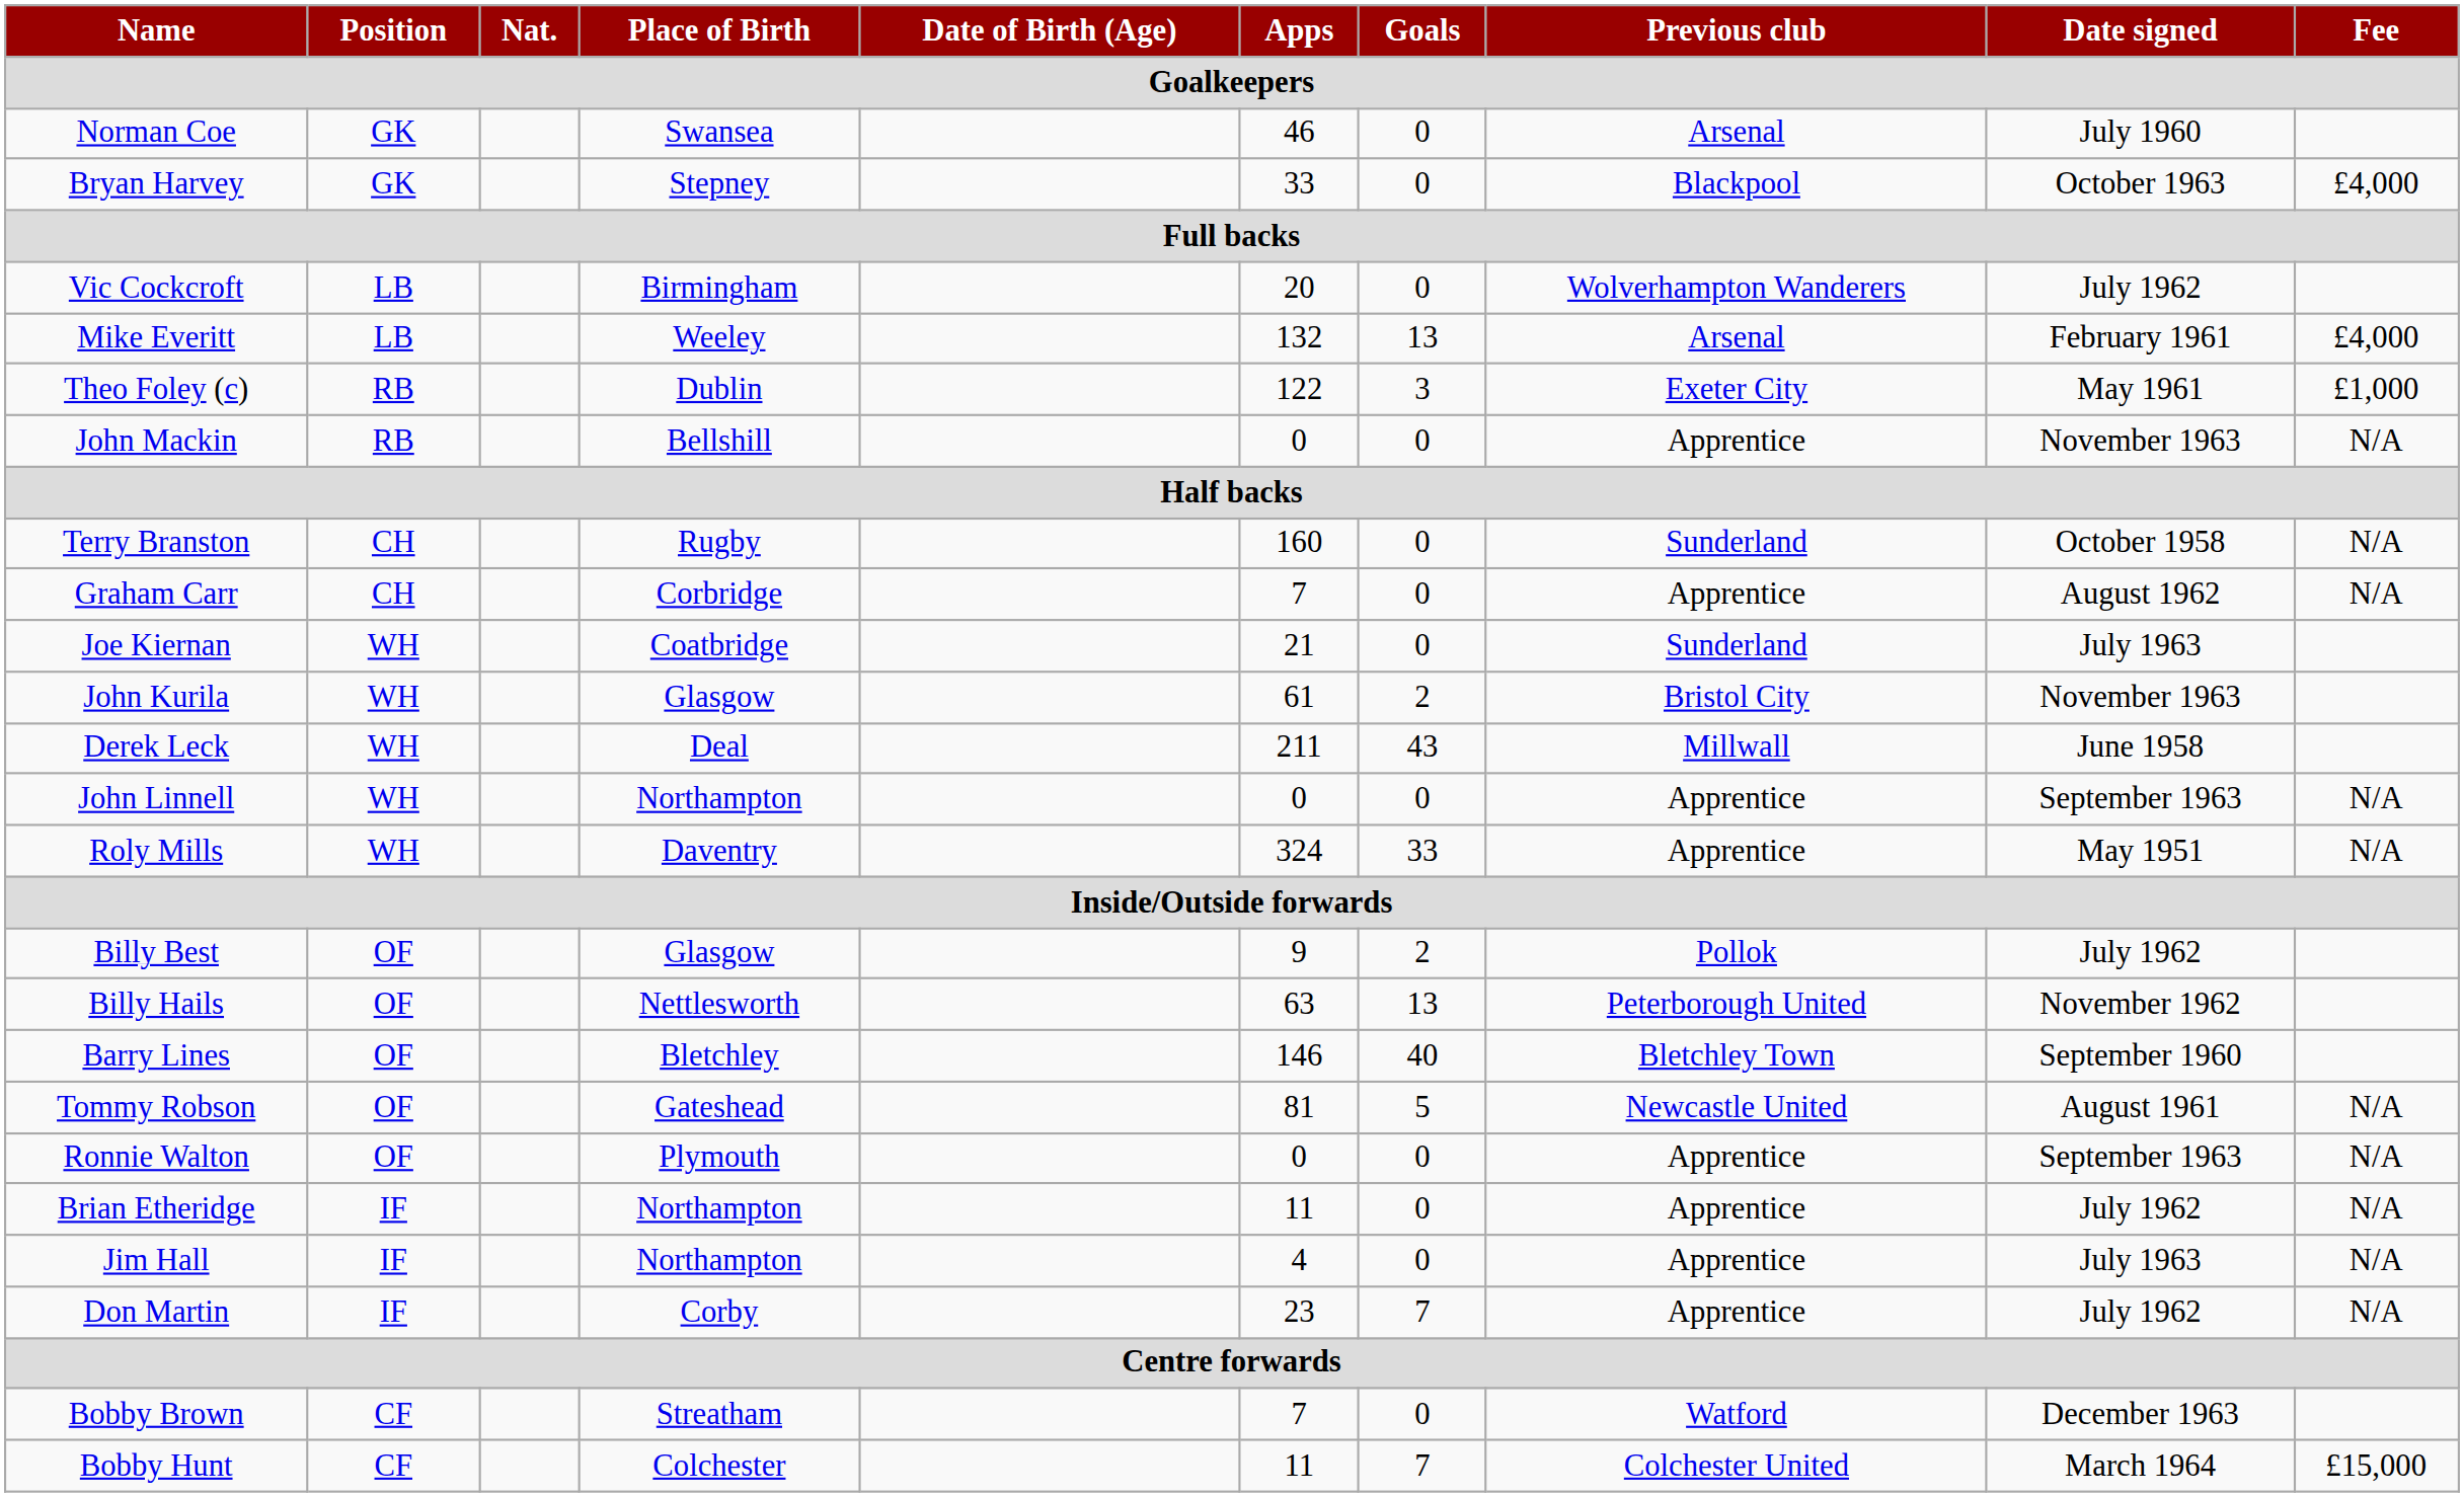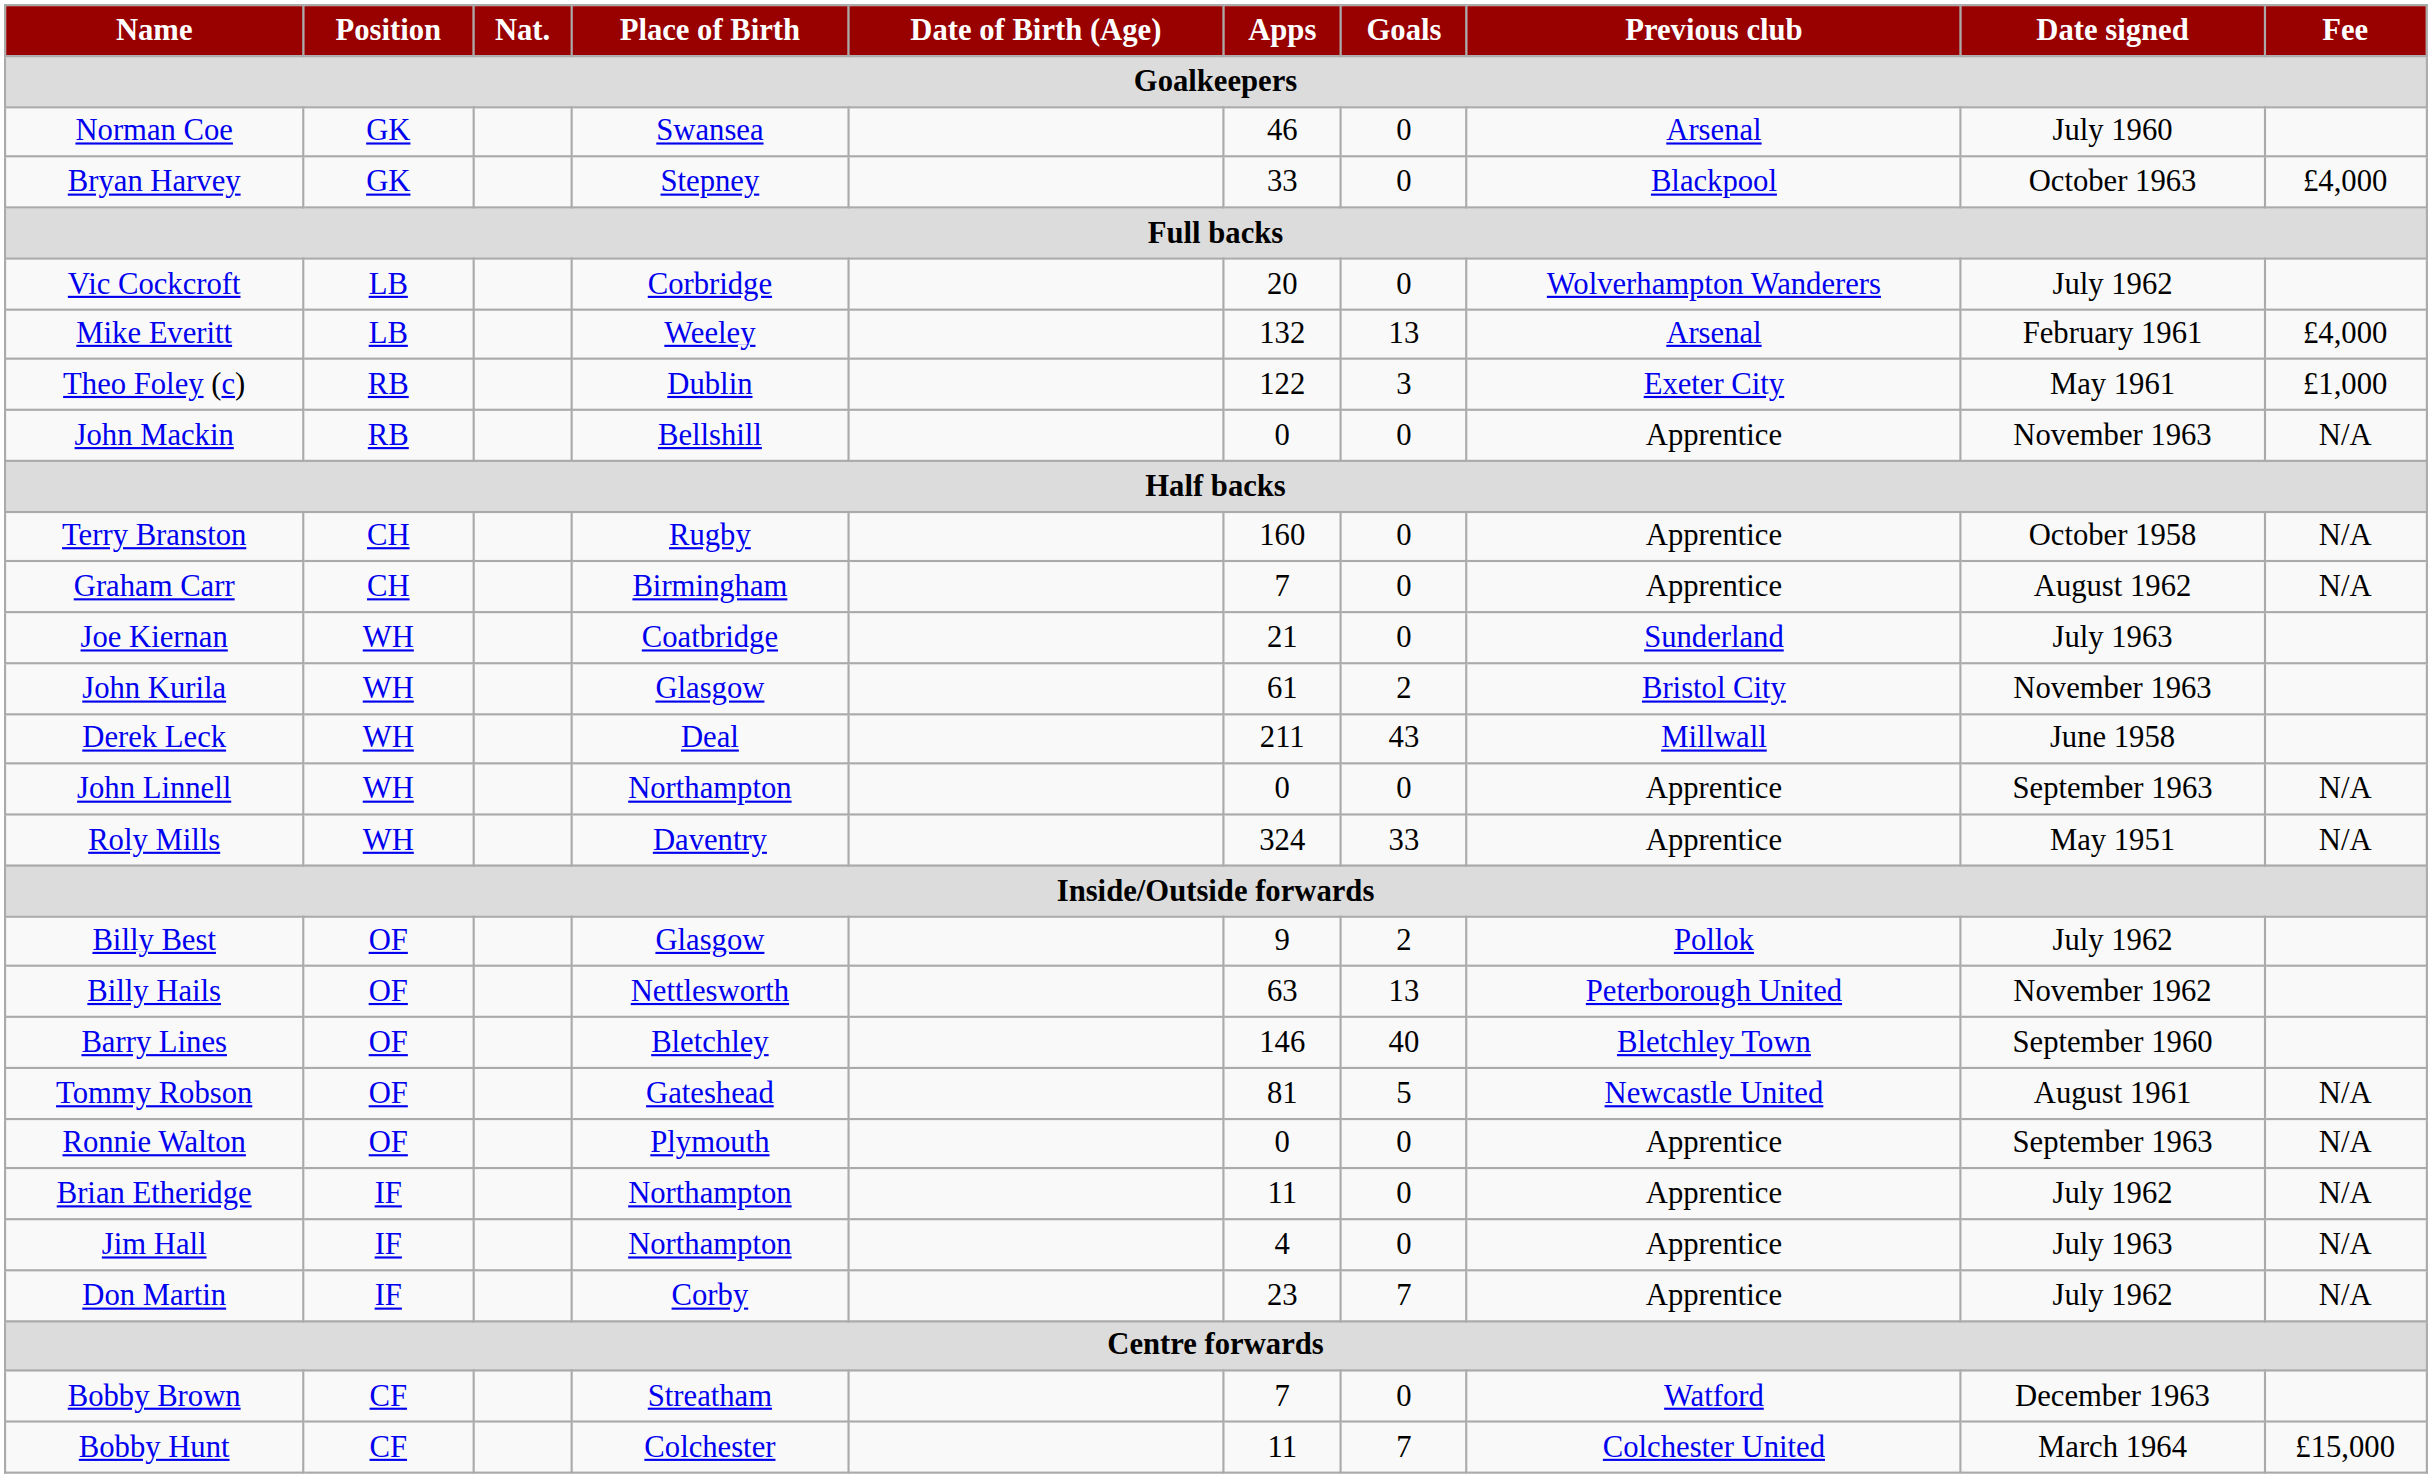Vic Cockcroft | Place of Birth: Birmingham -> Corbridge
Terry Branston | Previous club: Sunderland -> Apprentice
Graham Carr | Place of Birth: Corbridge -> Birmingham
